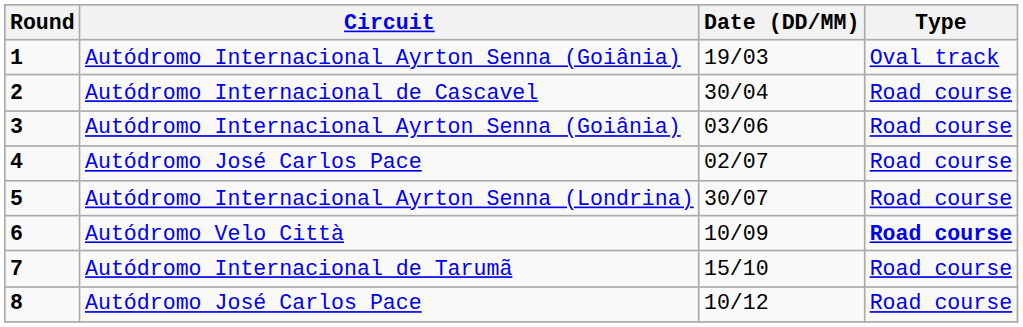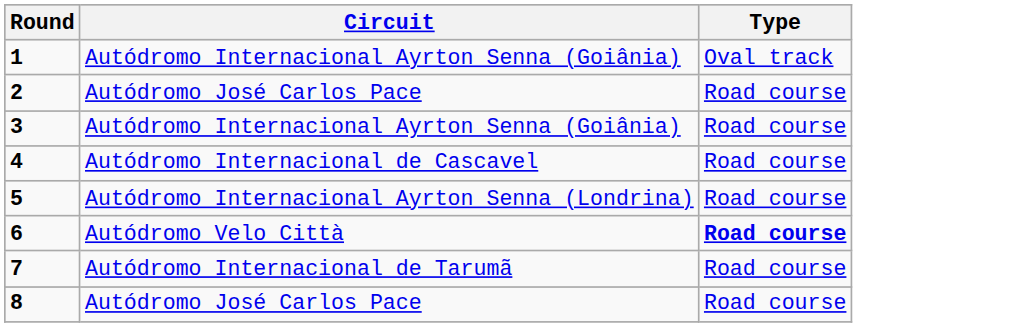- column: Date (DD/MM) | 19/03 | 30/04 | 03/06 | 02/07 | 30/07 | 10/09 | 15/10 | 10/12
2 | Circuit: Autódromo Internacional de Cascavel -> Autódromo José Carlos Pace
4 | Circuit: Autódromo José Carlos Pace -> Autódromo Internacional de Cascavel
